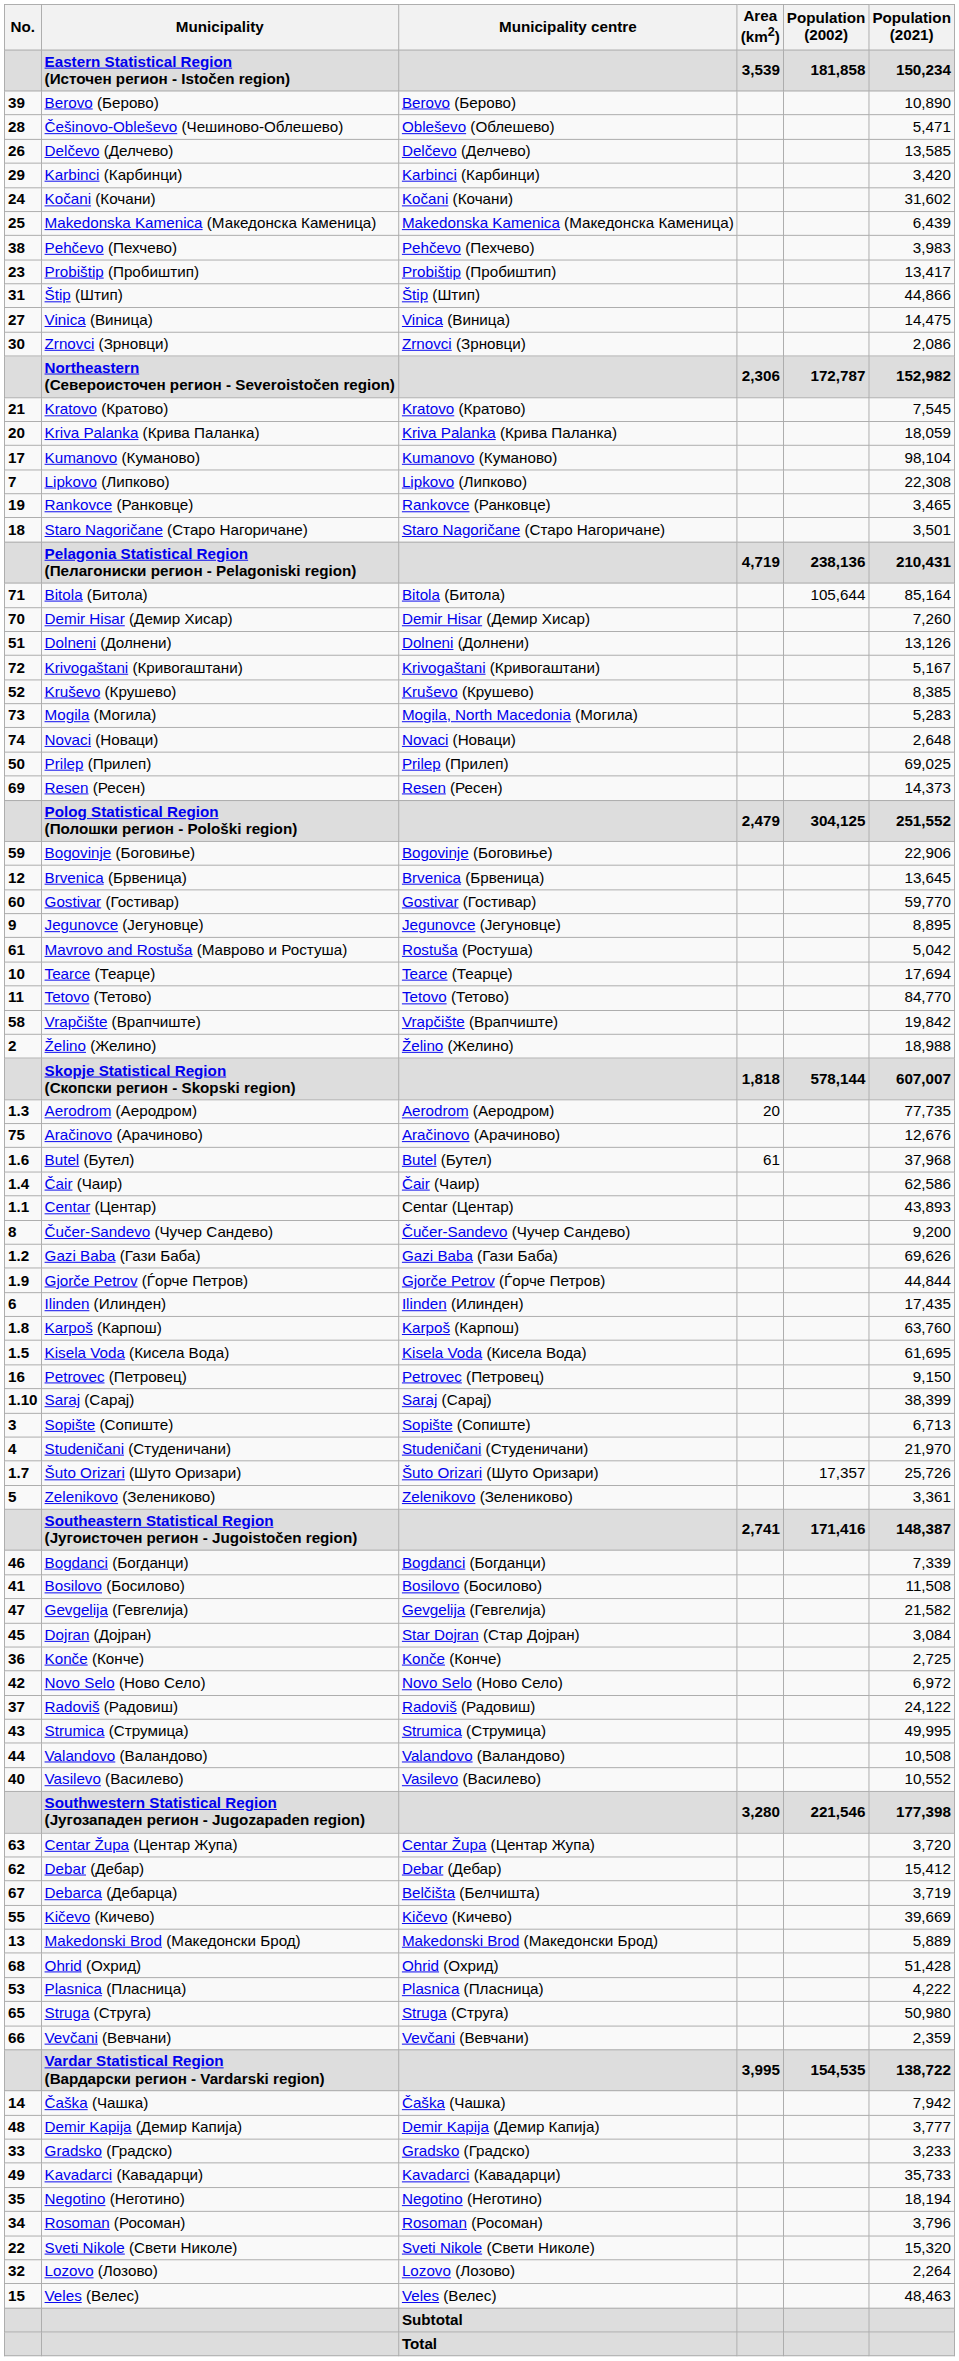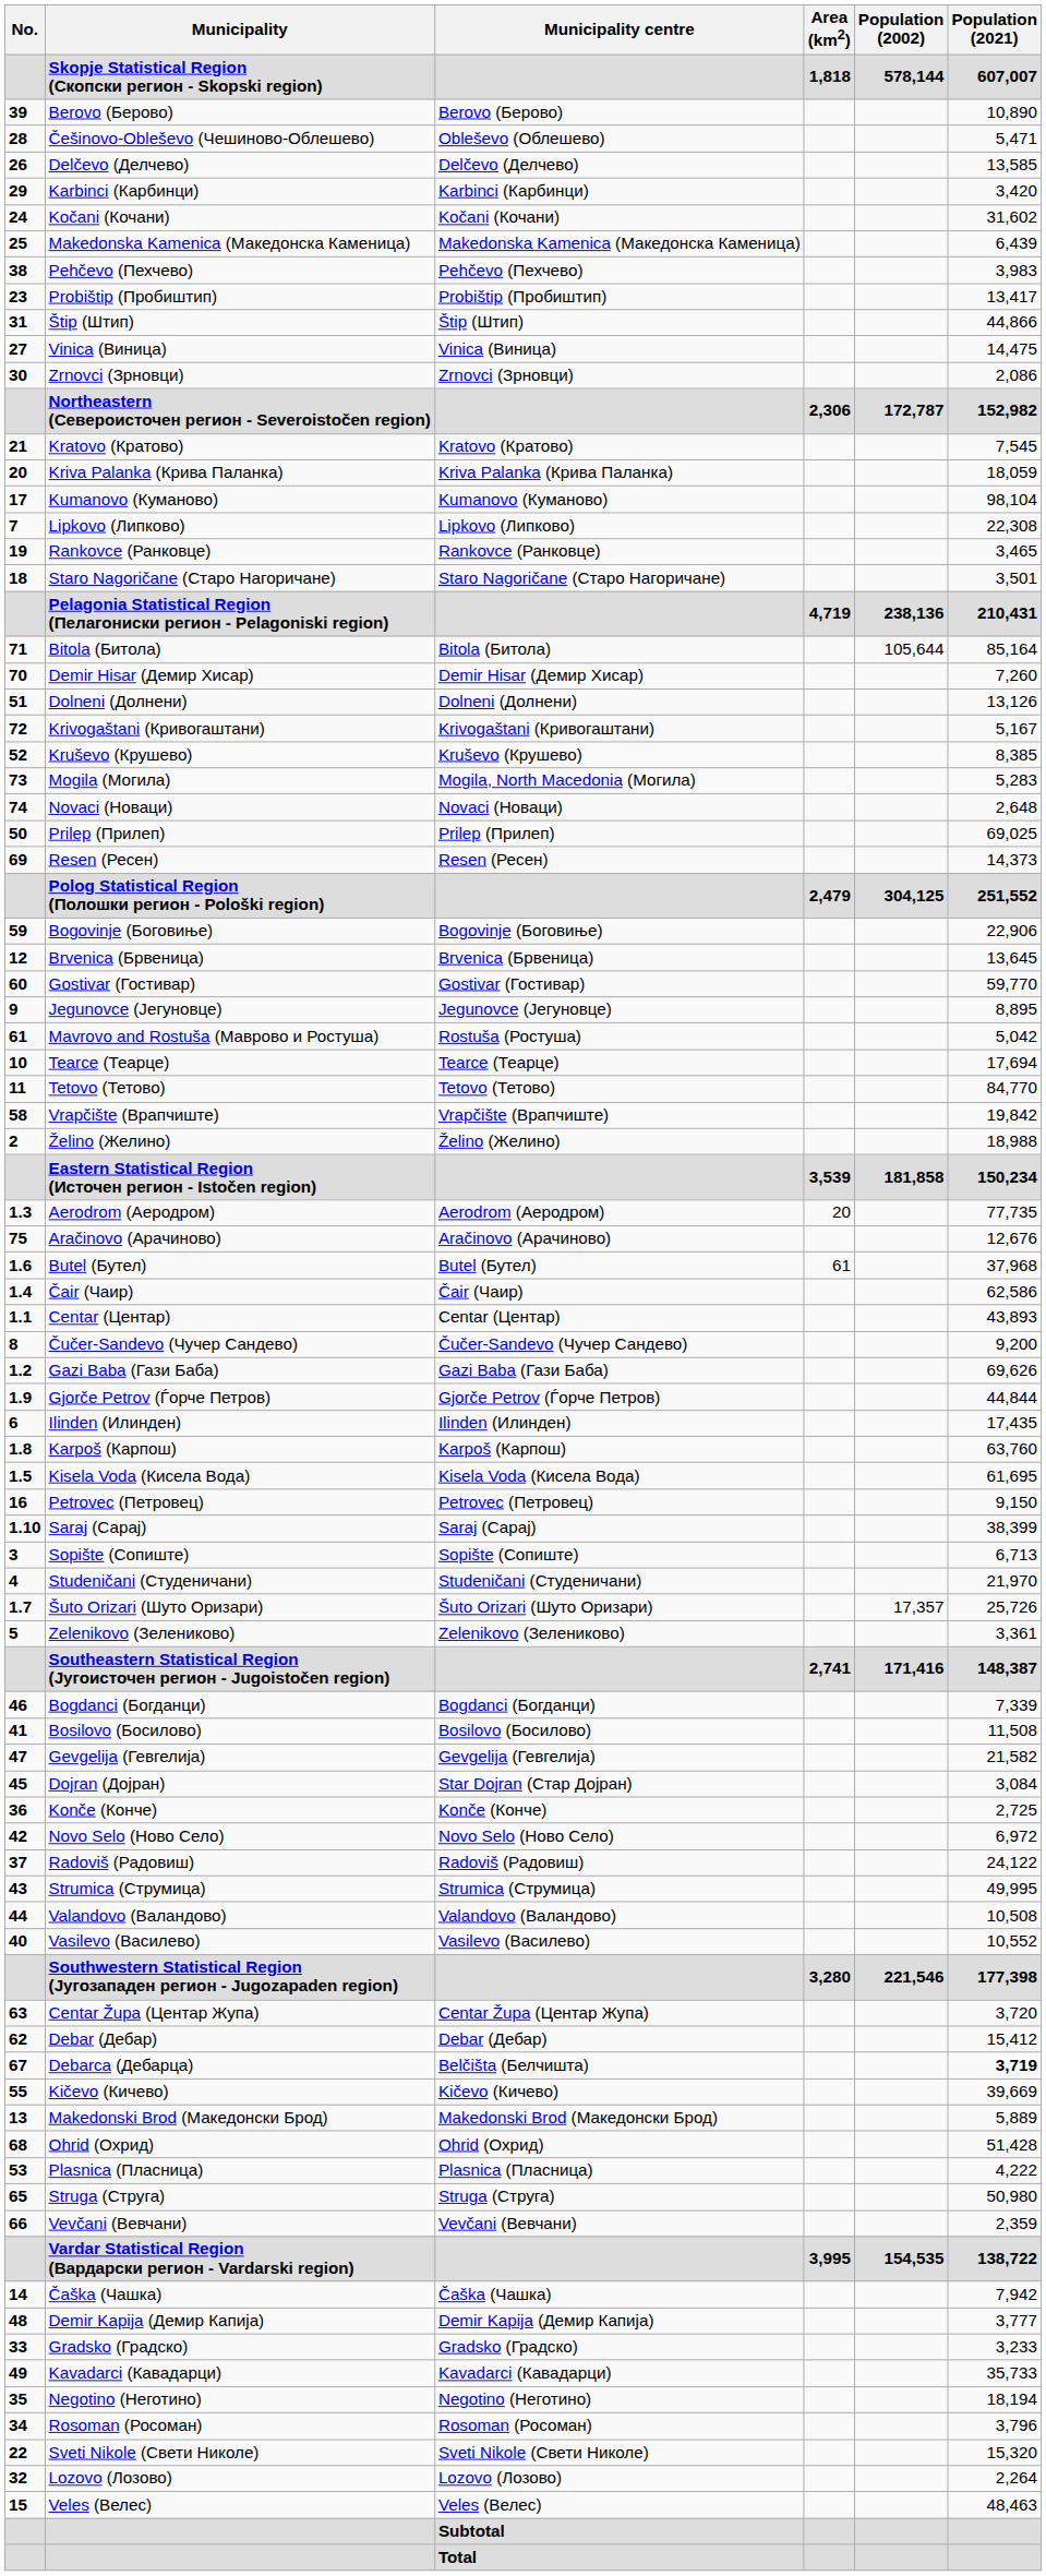rows swapped: Eastern Statistical Region (Источен регион - Istočen region) <-> Skopje Statistical Region (Скопски регион - Skopski region)
Debarca (Дебарца) | Population (2021): normal -> bold
